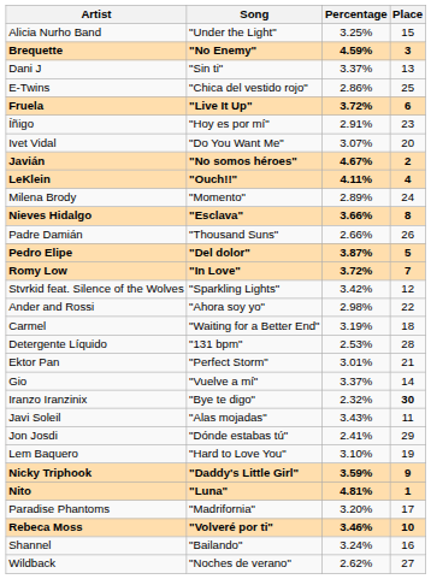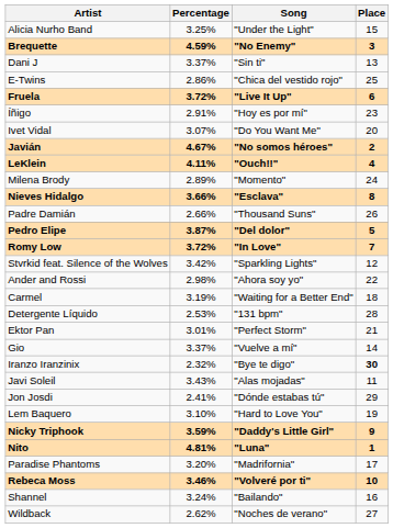columns swapped: Song <-> Percentage
